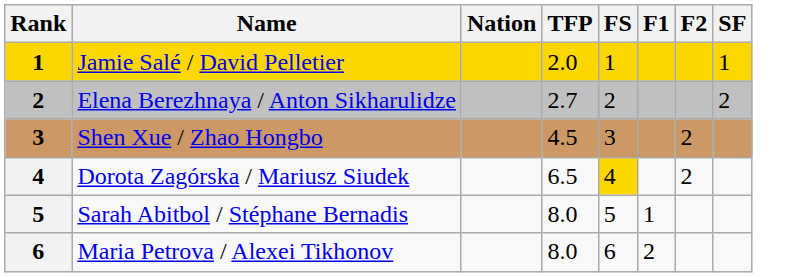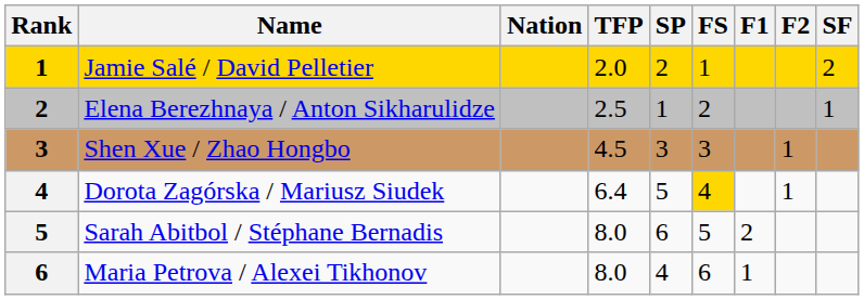+ column: SP | 2 | 1 | 3 | 5 | 6 | 4
Jamie Salé / David Pelletier | SF: 1 -> 2
Elena Berezhnaya / Anton Sikharulidze | TFP: 2.7 -> 2.5
Elena Berezhnaya / Anton Sikharulidze | SF: 2 -> 1
Shen Xue / Zhao Hongbo | F2: 2 -> 1
Dorota Zagórska / Mariusz Siudek | TFP: 6.5 -> 6.4
Dorota Zagórska / Mariusz Siudek | F2: 2 -> 1
Sarah Abitbol / Stéphane Bernadis | F1: 1 -> 2
Maria Petrova / Alexei Tikhonov | F1: 2 -> 1
